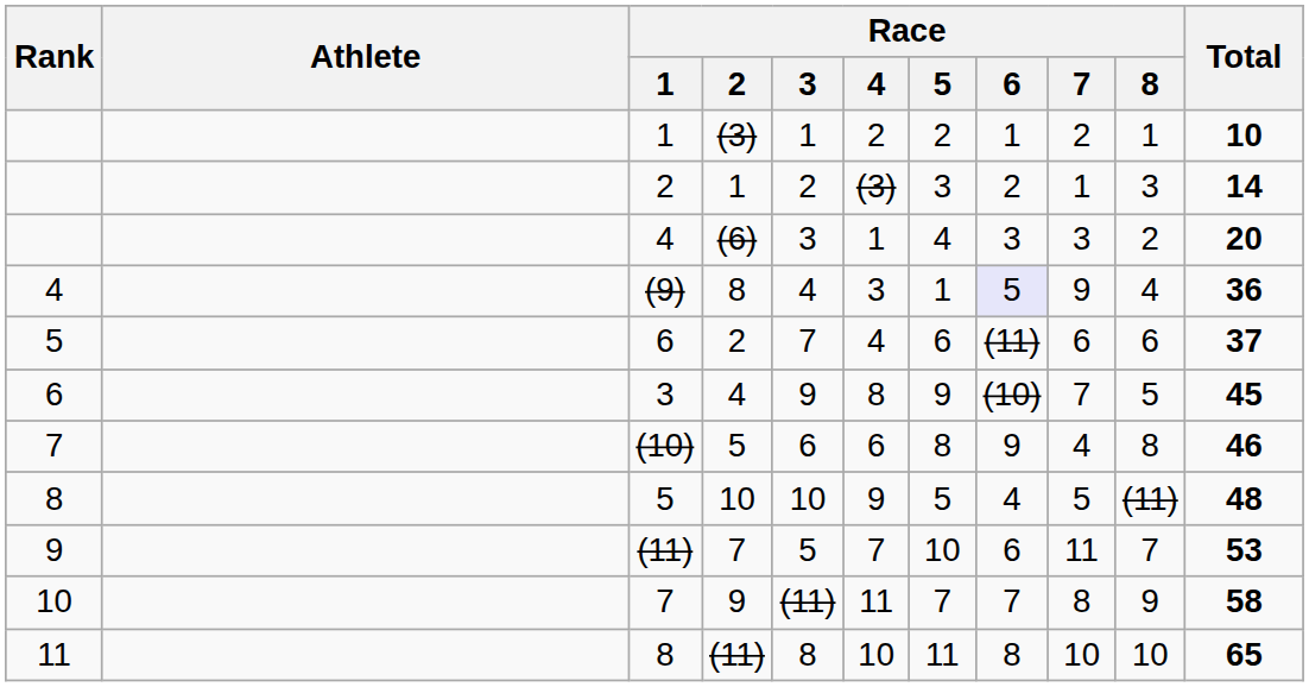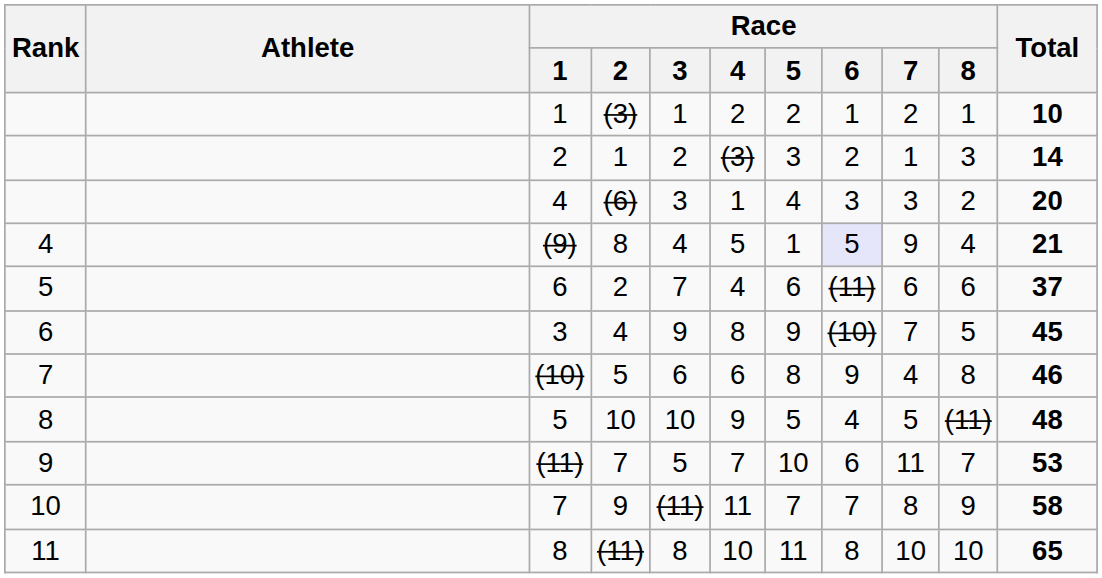(9) | Race / 4: 3 -> 5
(9) | Total: 36 -> 21
